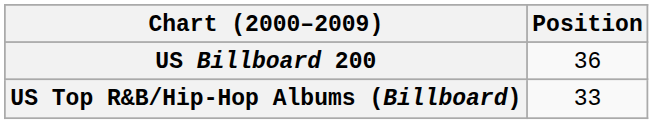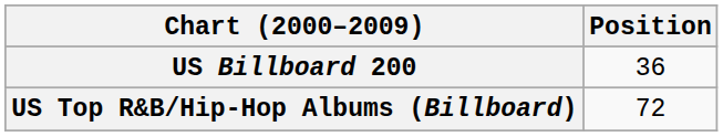US Top R&B/Hip-Hop Albums (Billboard) | Position: 33 -> 72
